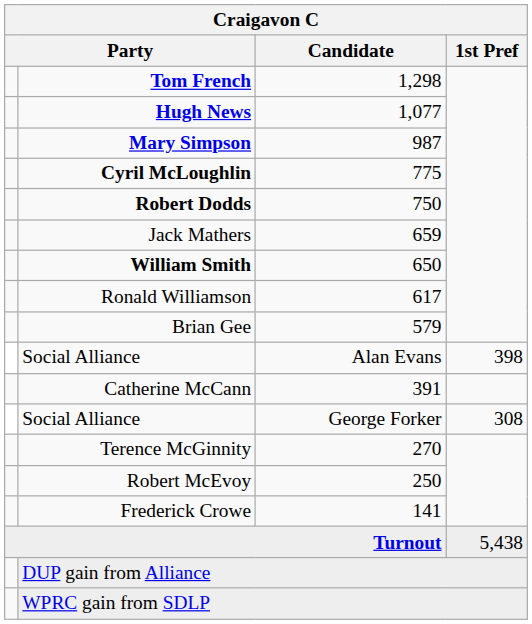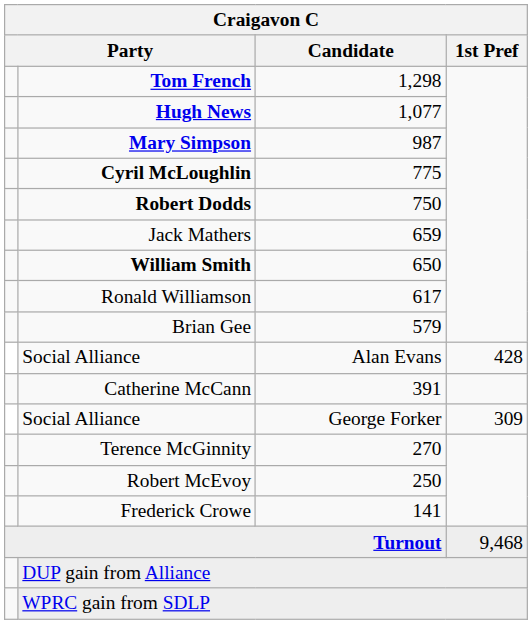Social Alliance / Alan Evans | 1st Pref: 398 -> 428
Social Alliance / George Forker | 1st Pref: 308 -> 309
Turnout | 1st Pref: 5,438 -> 9,468
